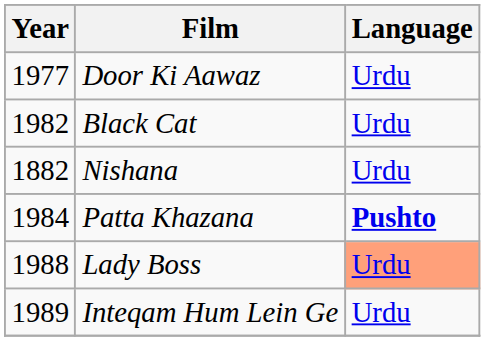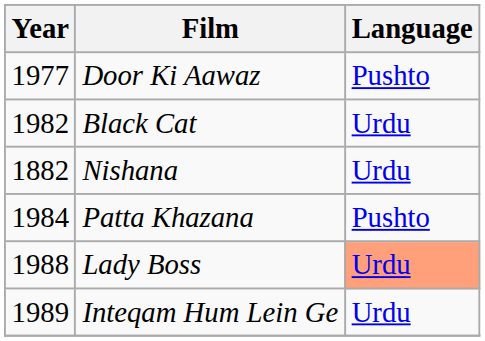Door Ki Aawaz | Language: Urdu -> Pushto
Patta Khazana | Language: bold -> normal
